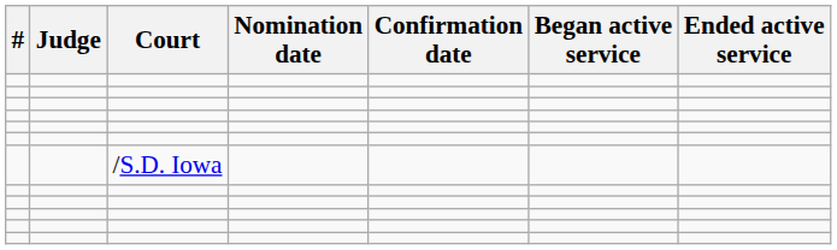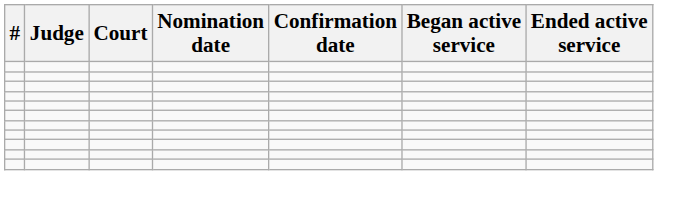- row: /S.D. Iowa
